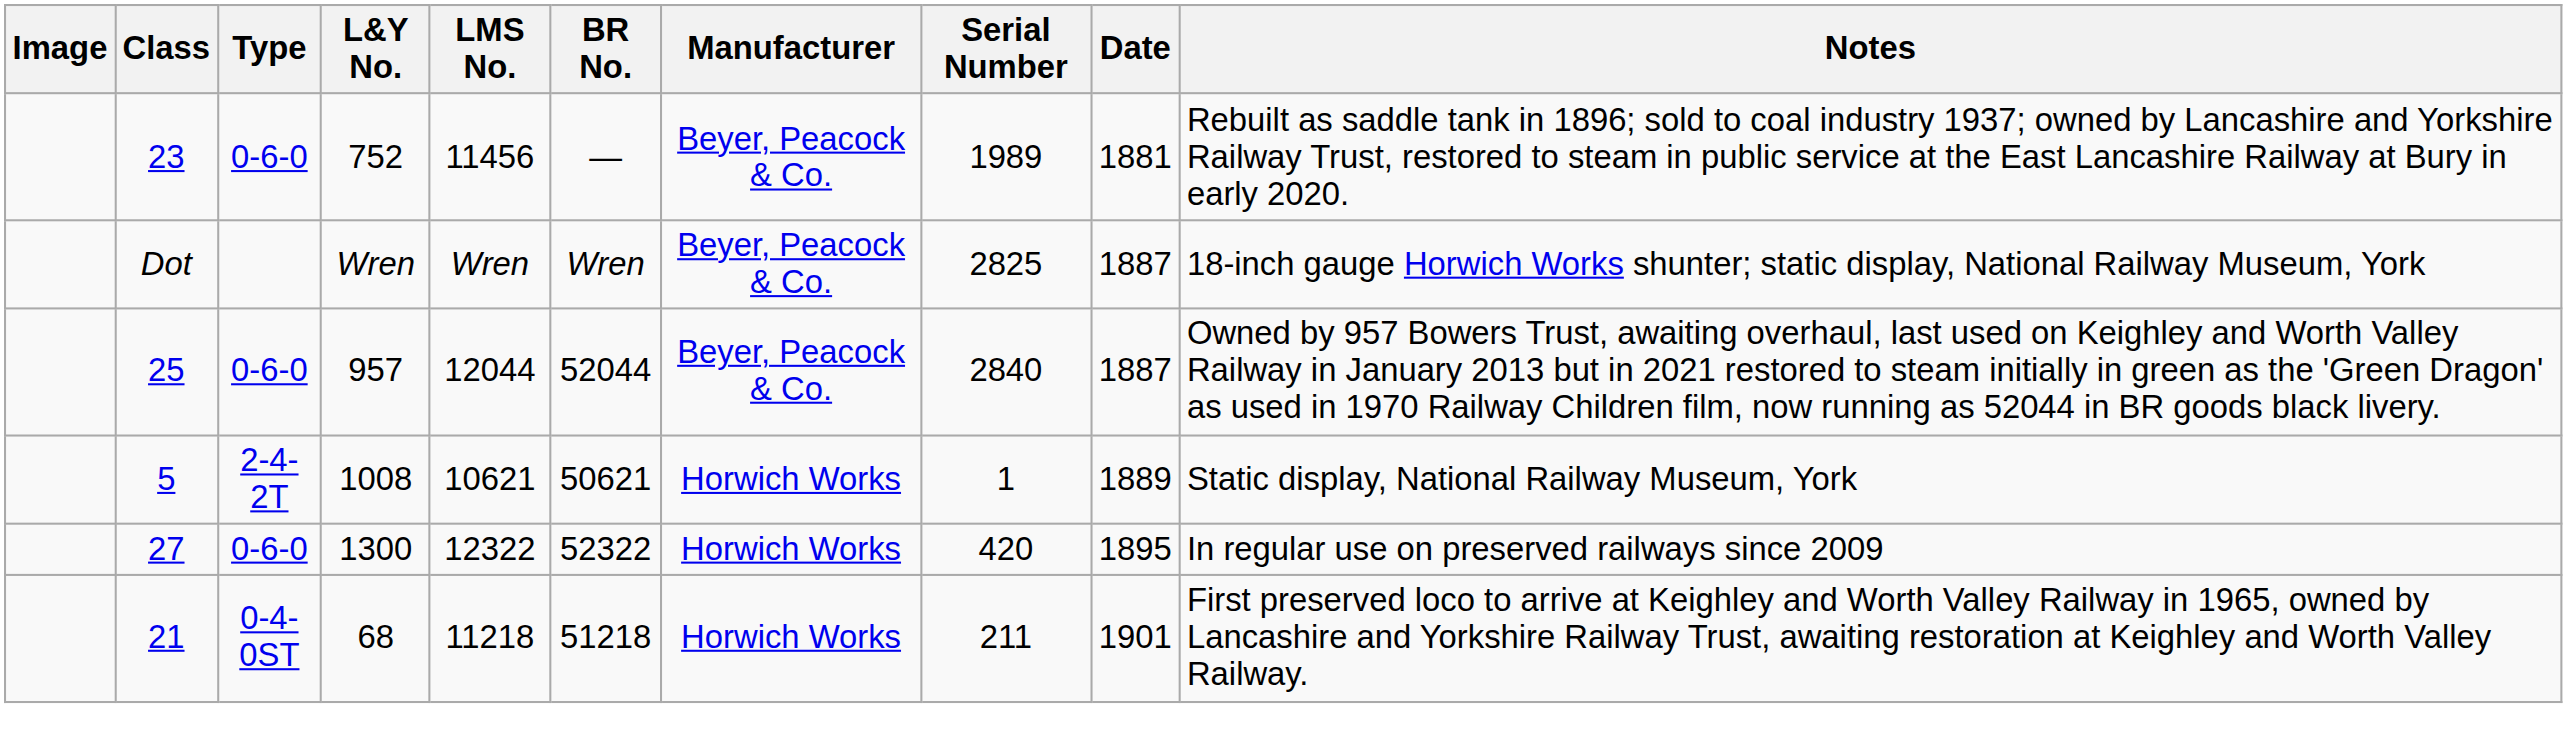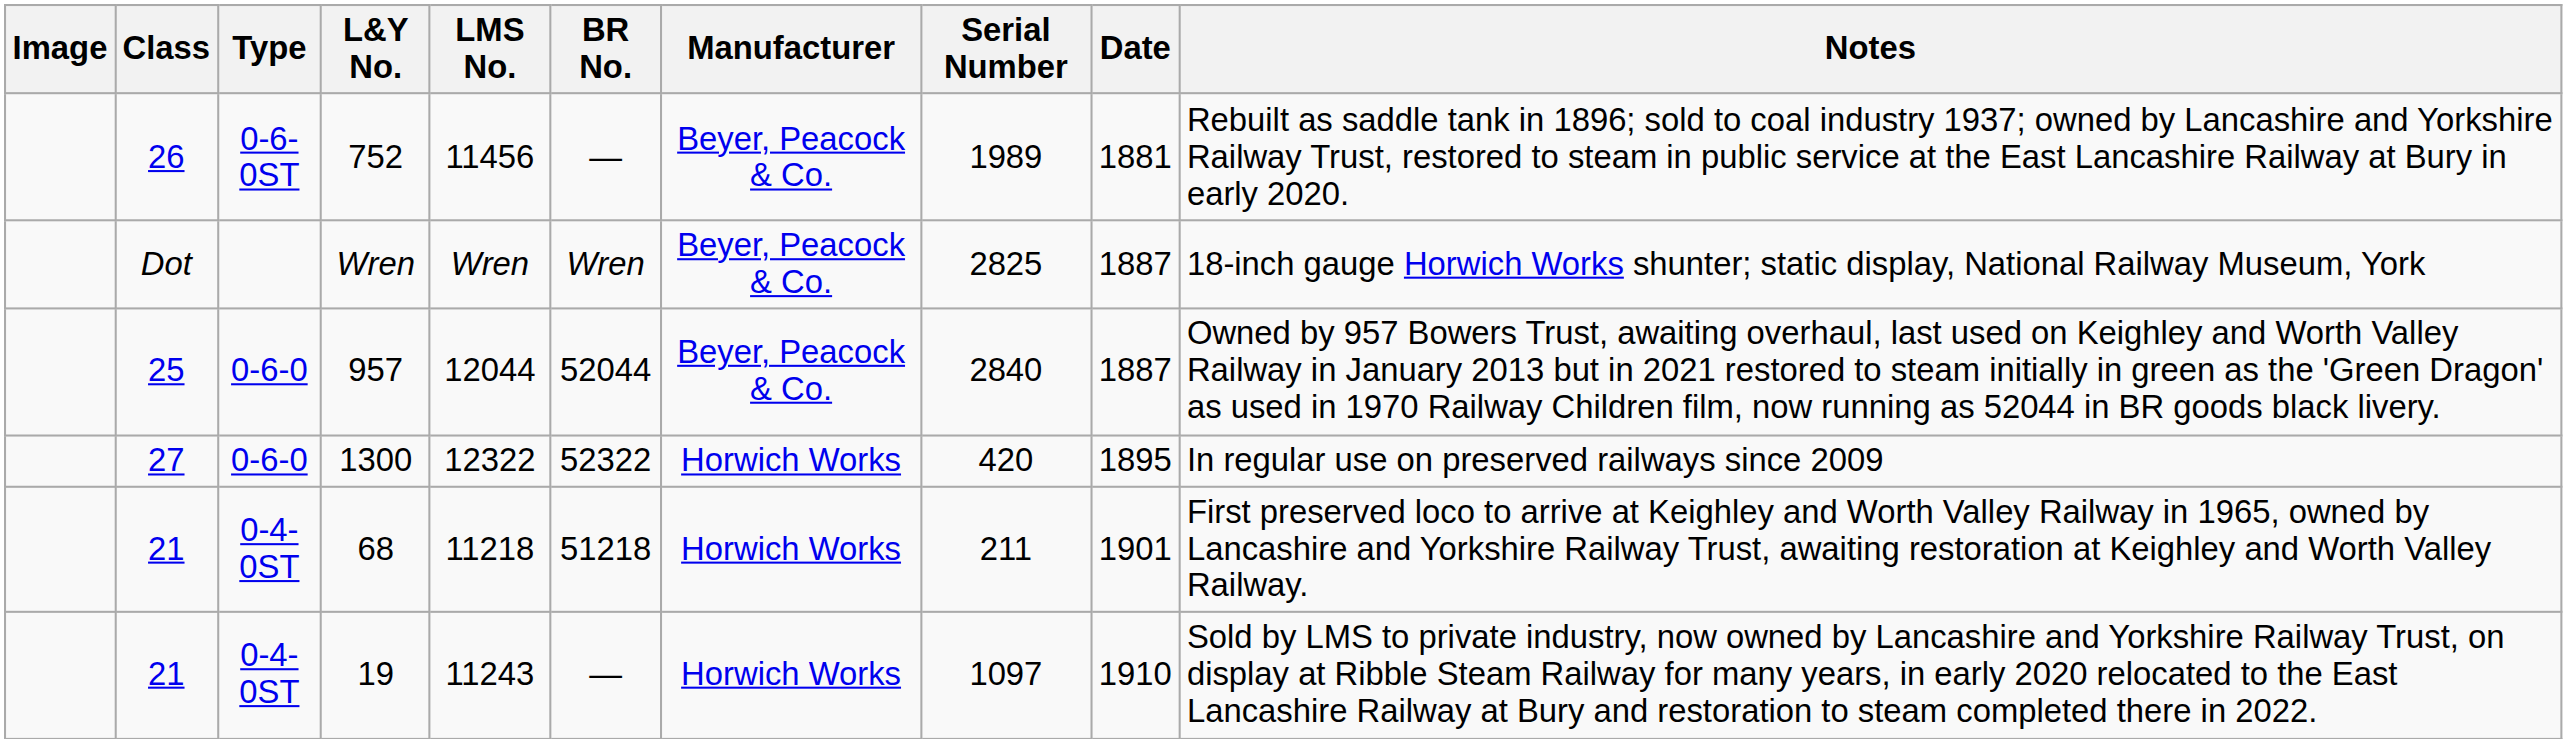752 | Class: 23 -> 26
752 | Type: 0-6-0 -> 0-6-0ST
- row: 5 | 2-4-2T | 1008 | 10621 | 50621 | Horwich Works | 1 | 1889 | Static display, National Railway Museum, York
+ row: 21 | 0-4-0ST | 19 | 11243 | — | Horwich Works | 1097 | 1910 | Sold by LMS to private industry, now owned by Lancashire and Yorkshire Railway Trust, on display at Ribble Steam Railway for many years, in early 2020 relocated to the East Lancashire Railway at Bury and restoration to steam completed there in 2022.
